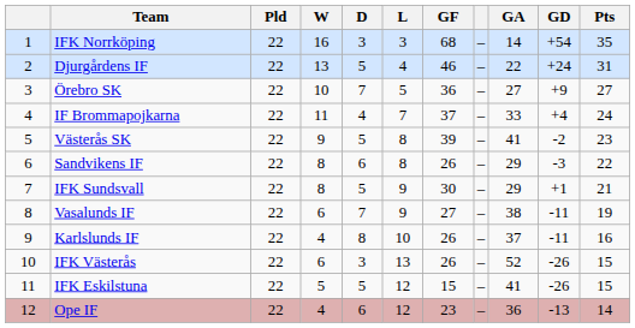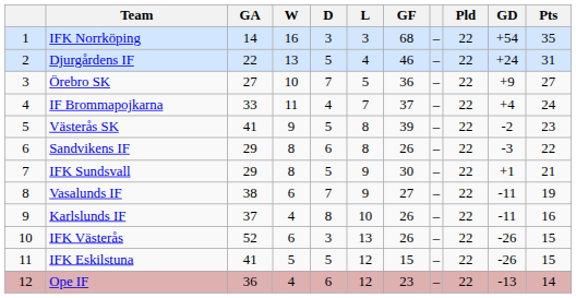columns swapped: Pld <-> GA
